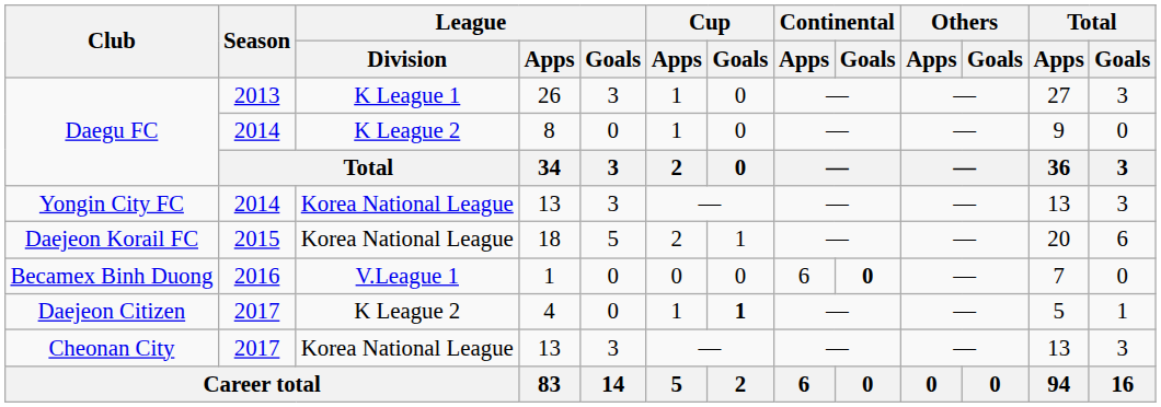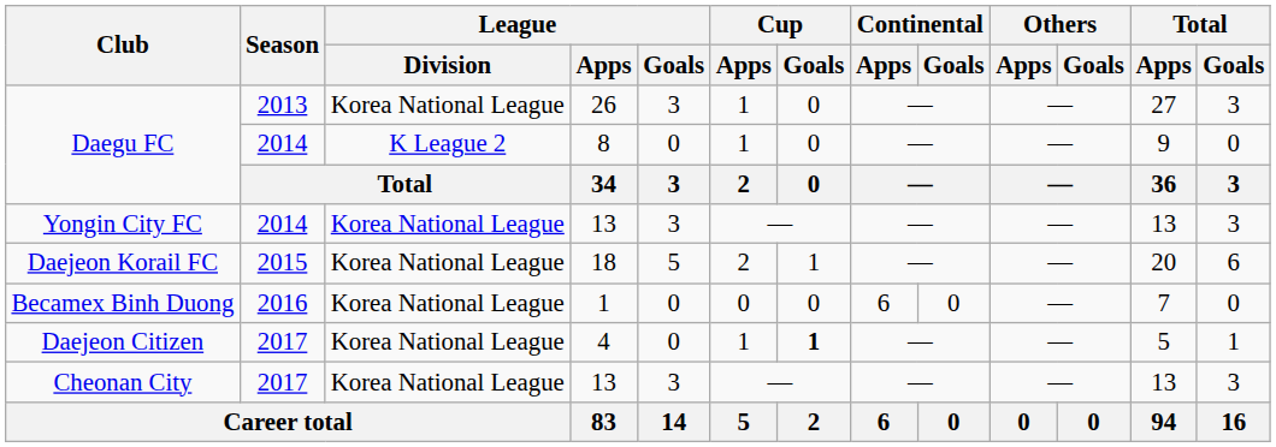Daegu FC / 26 | League / Division: K League 1 -> Korea National League
Becamex Binh Duong | League / Division: V.League 1 -> Korea National League
Becamex Binh Duong | Continental / Goals: bold -> normal
Daejeon Citizen | League / Division: K League 2 -> Korea National League
